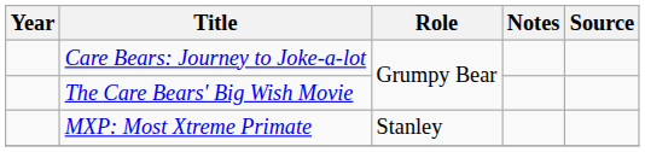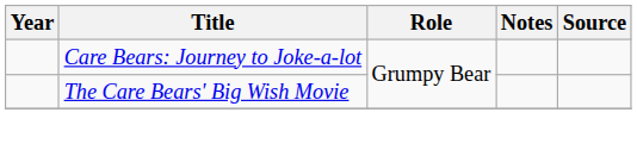- row: MXP: Most Xtreme Primate | Stanley
